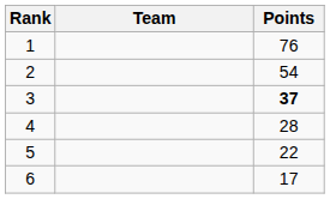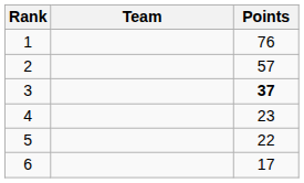2 | Points: 54 -> 57
4 | Points: 28 -> 23
